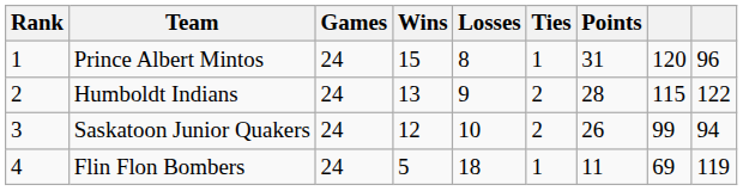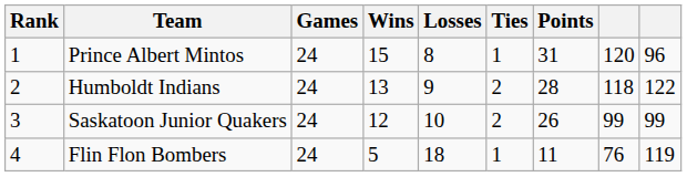Humboldt Indians | column 8: 115 -> 118
Saskatoon Junior Quakers | column 9: 94 -> 99
Flin Flon Bombers | column 8: 69 -> 76
